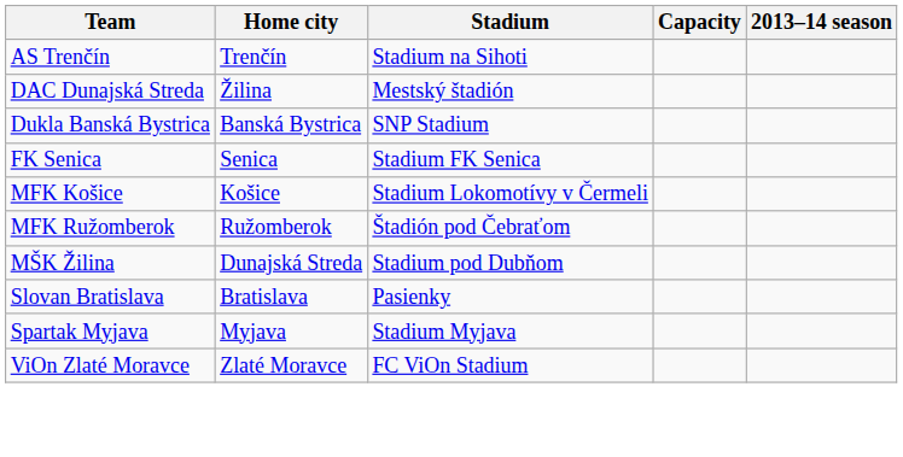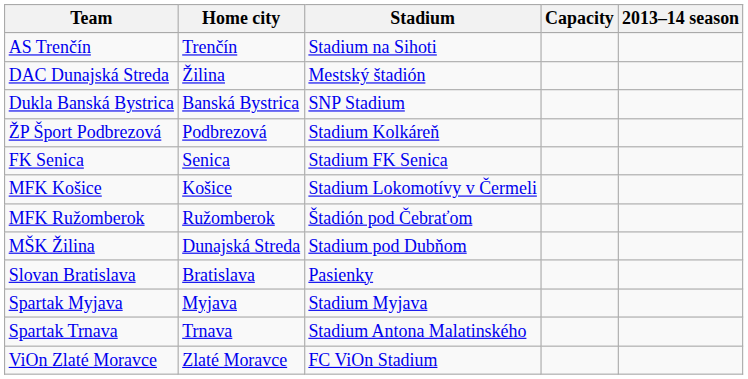+ row: ŽP Šport Podbrezová | Podbrezová | Stadium Kolkáreň
+ row: Spartak Trnava | Trnava | Stadium Antona Malatinského
